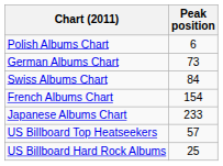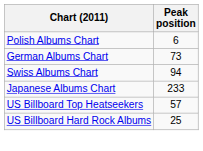Swiss Albums Chart | Peak position: 84 -> 94
- row: French Albums Chart | 154
